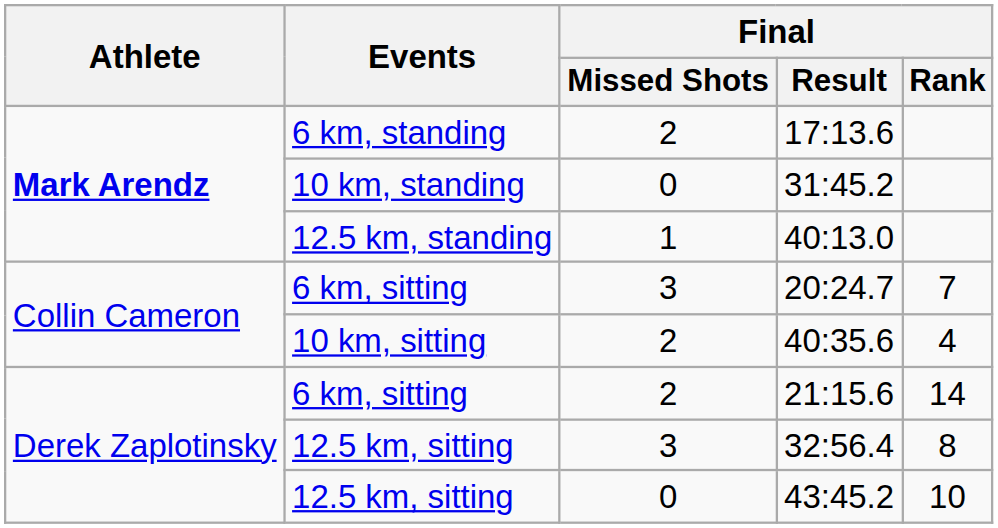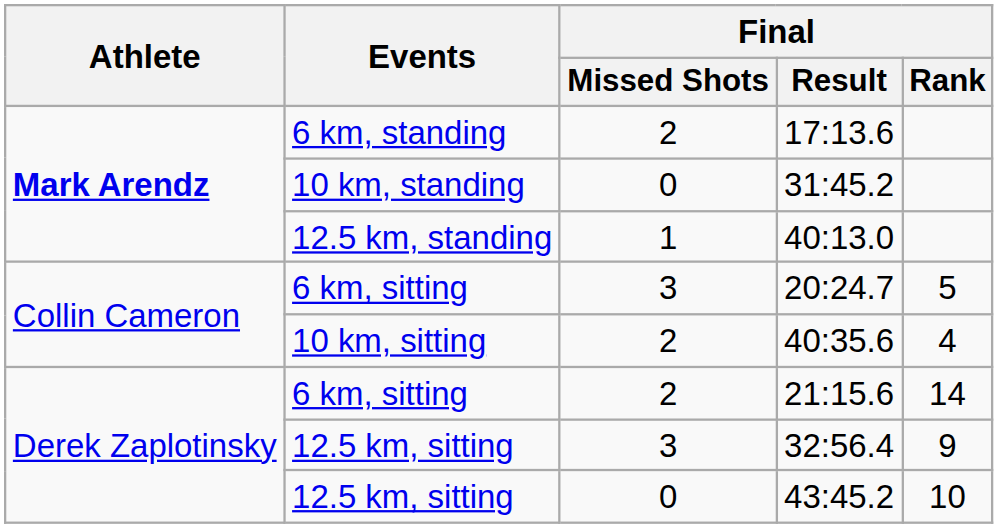20:24.7 | Final / Rank: 7 -> 5
32:56.4 | Final / Rank: 8 -> 9
